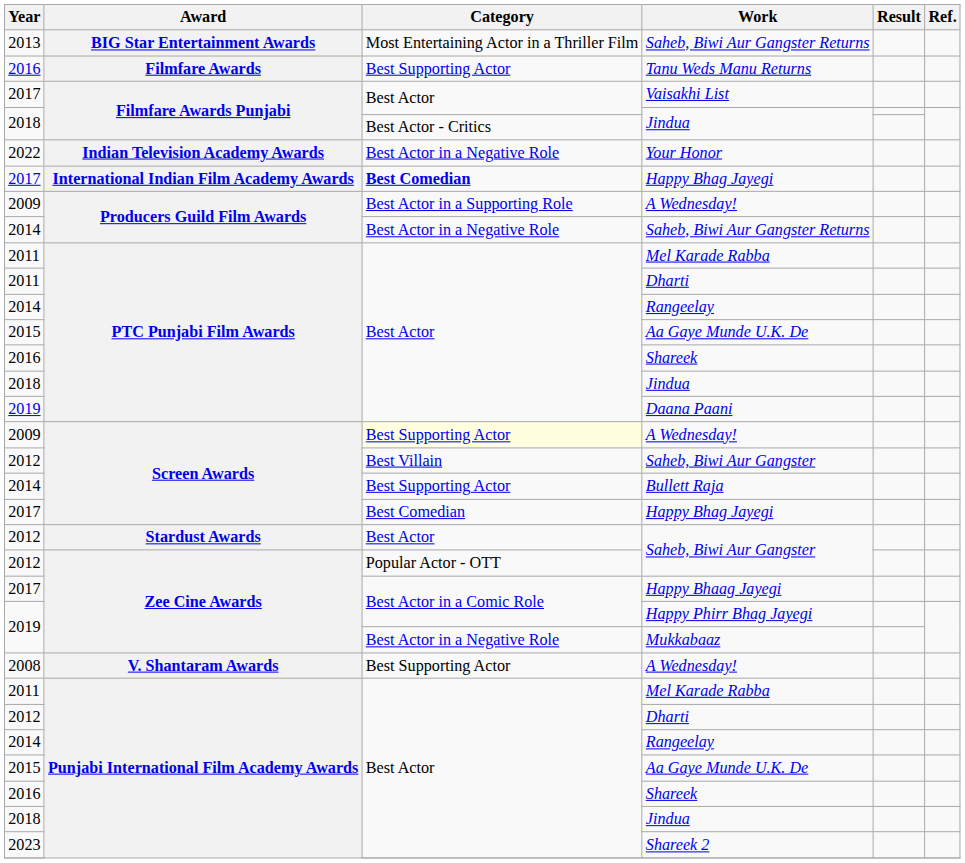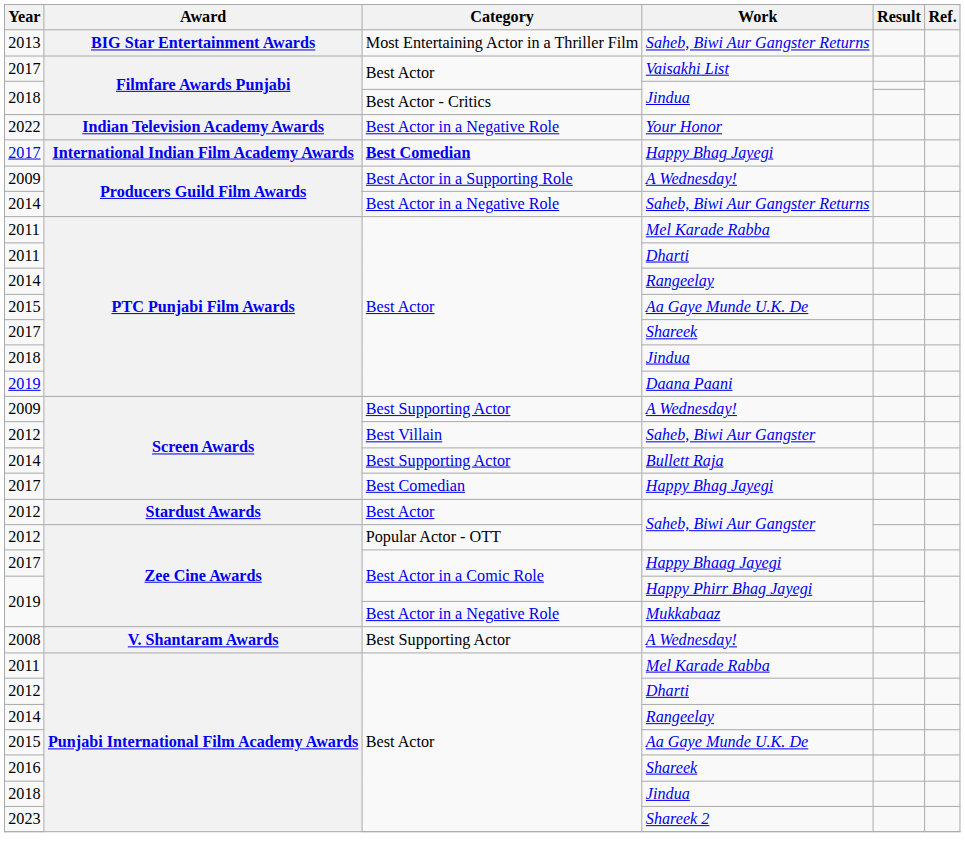- row: 2016 | Filmfare Awards | Best Supporting Actor | Tanu Weds Manu Returns
PTC Punjabi Film Awards / Shareek | Year: 2016 -> 2017
Screen Awards / A Wednesday! | Category: lightyellow background -> no background
